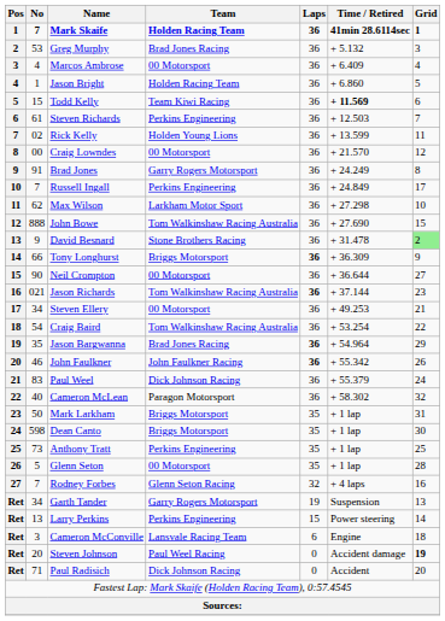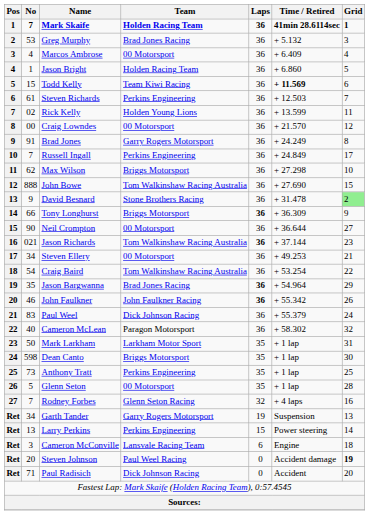Max Wilson | Team: Larkham Motor Sport -> Briggs Motorsport
Mark Larkham | Team: Briggs Motorsport -> Larkham Motor Sport
